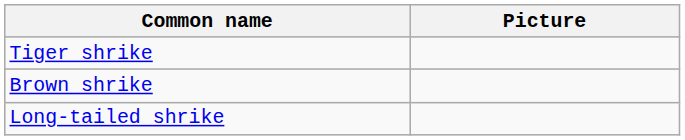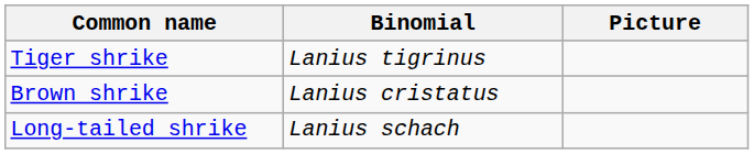+ column: Binomial | Lanius tigrinus | Lanius cristatus | Lanius schach
